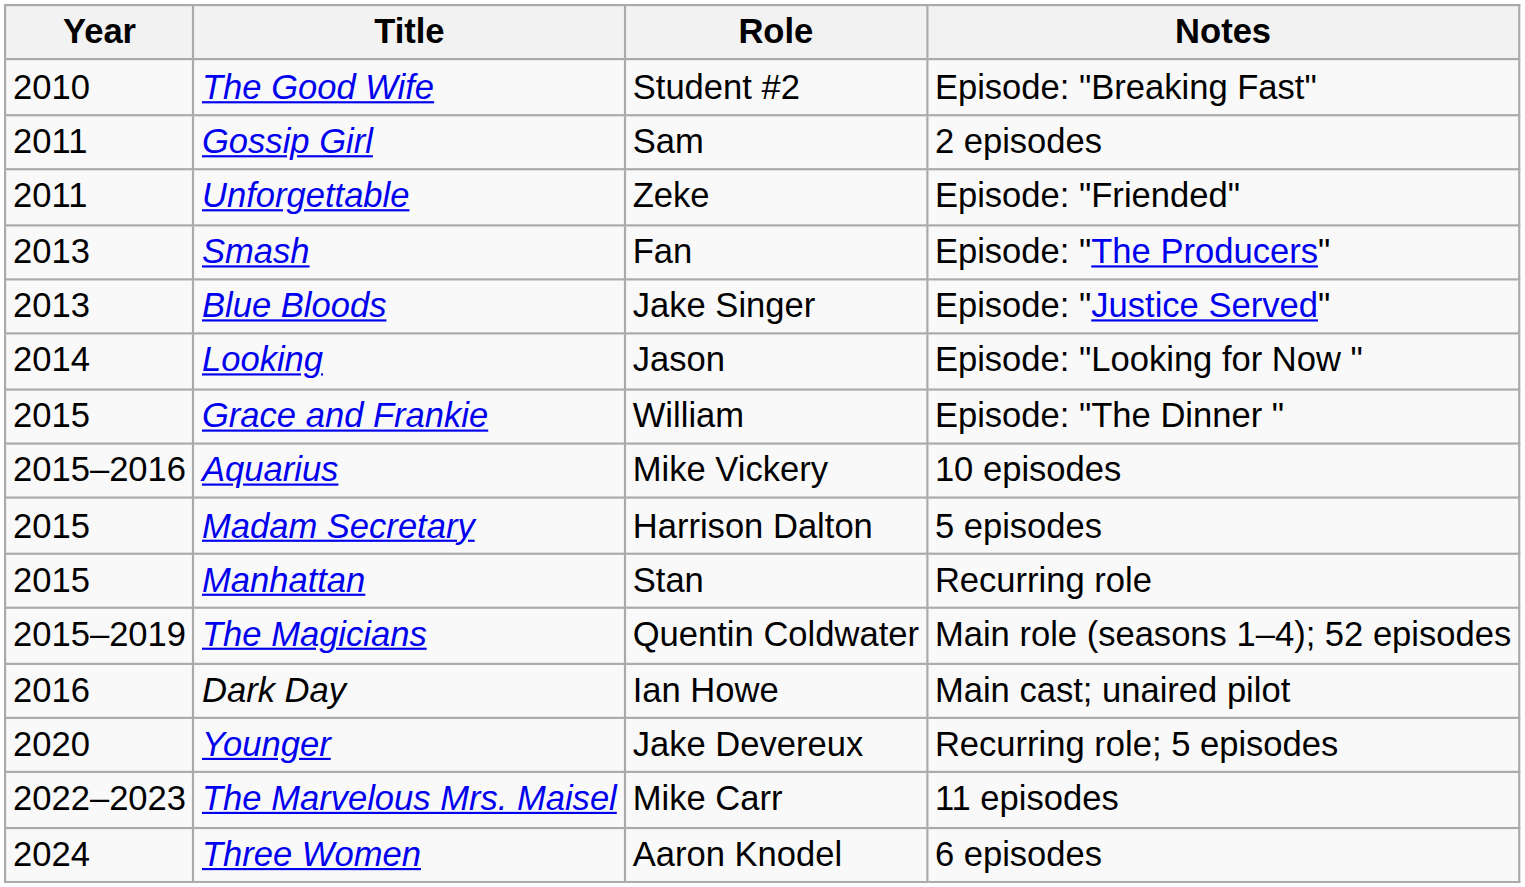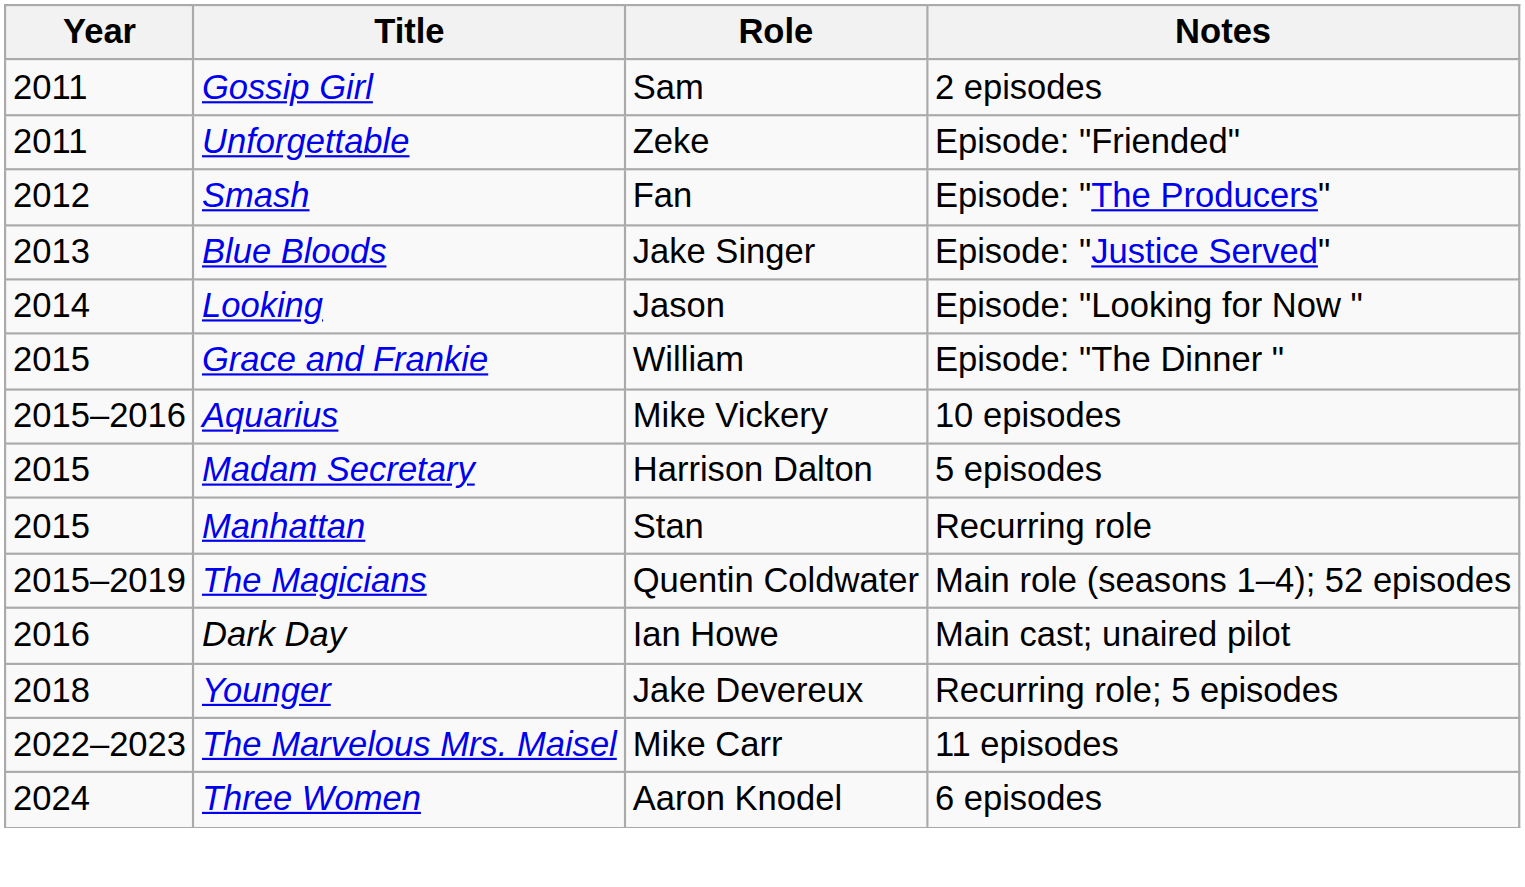- row: 2010 | The Good Wife | Student #2 | Episode: "Breaking Fast"
Smash | Year: 2013 -> 2012
Younger | Year: 2020 -> 2018
